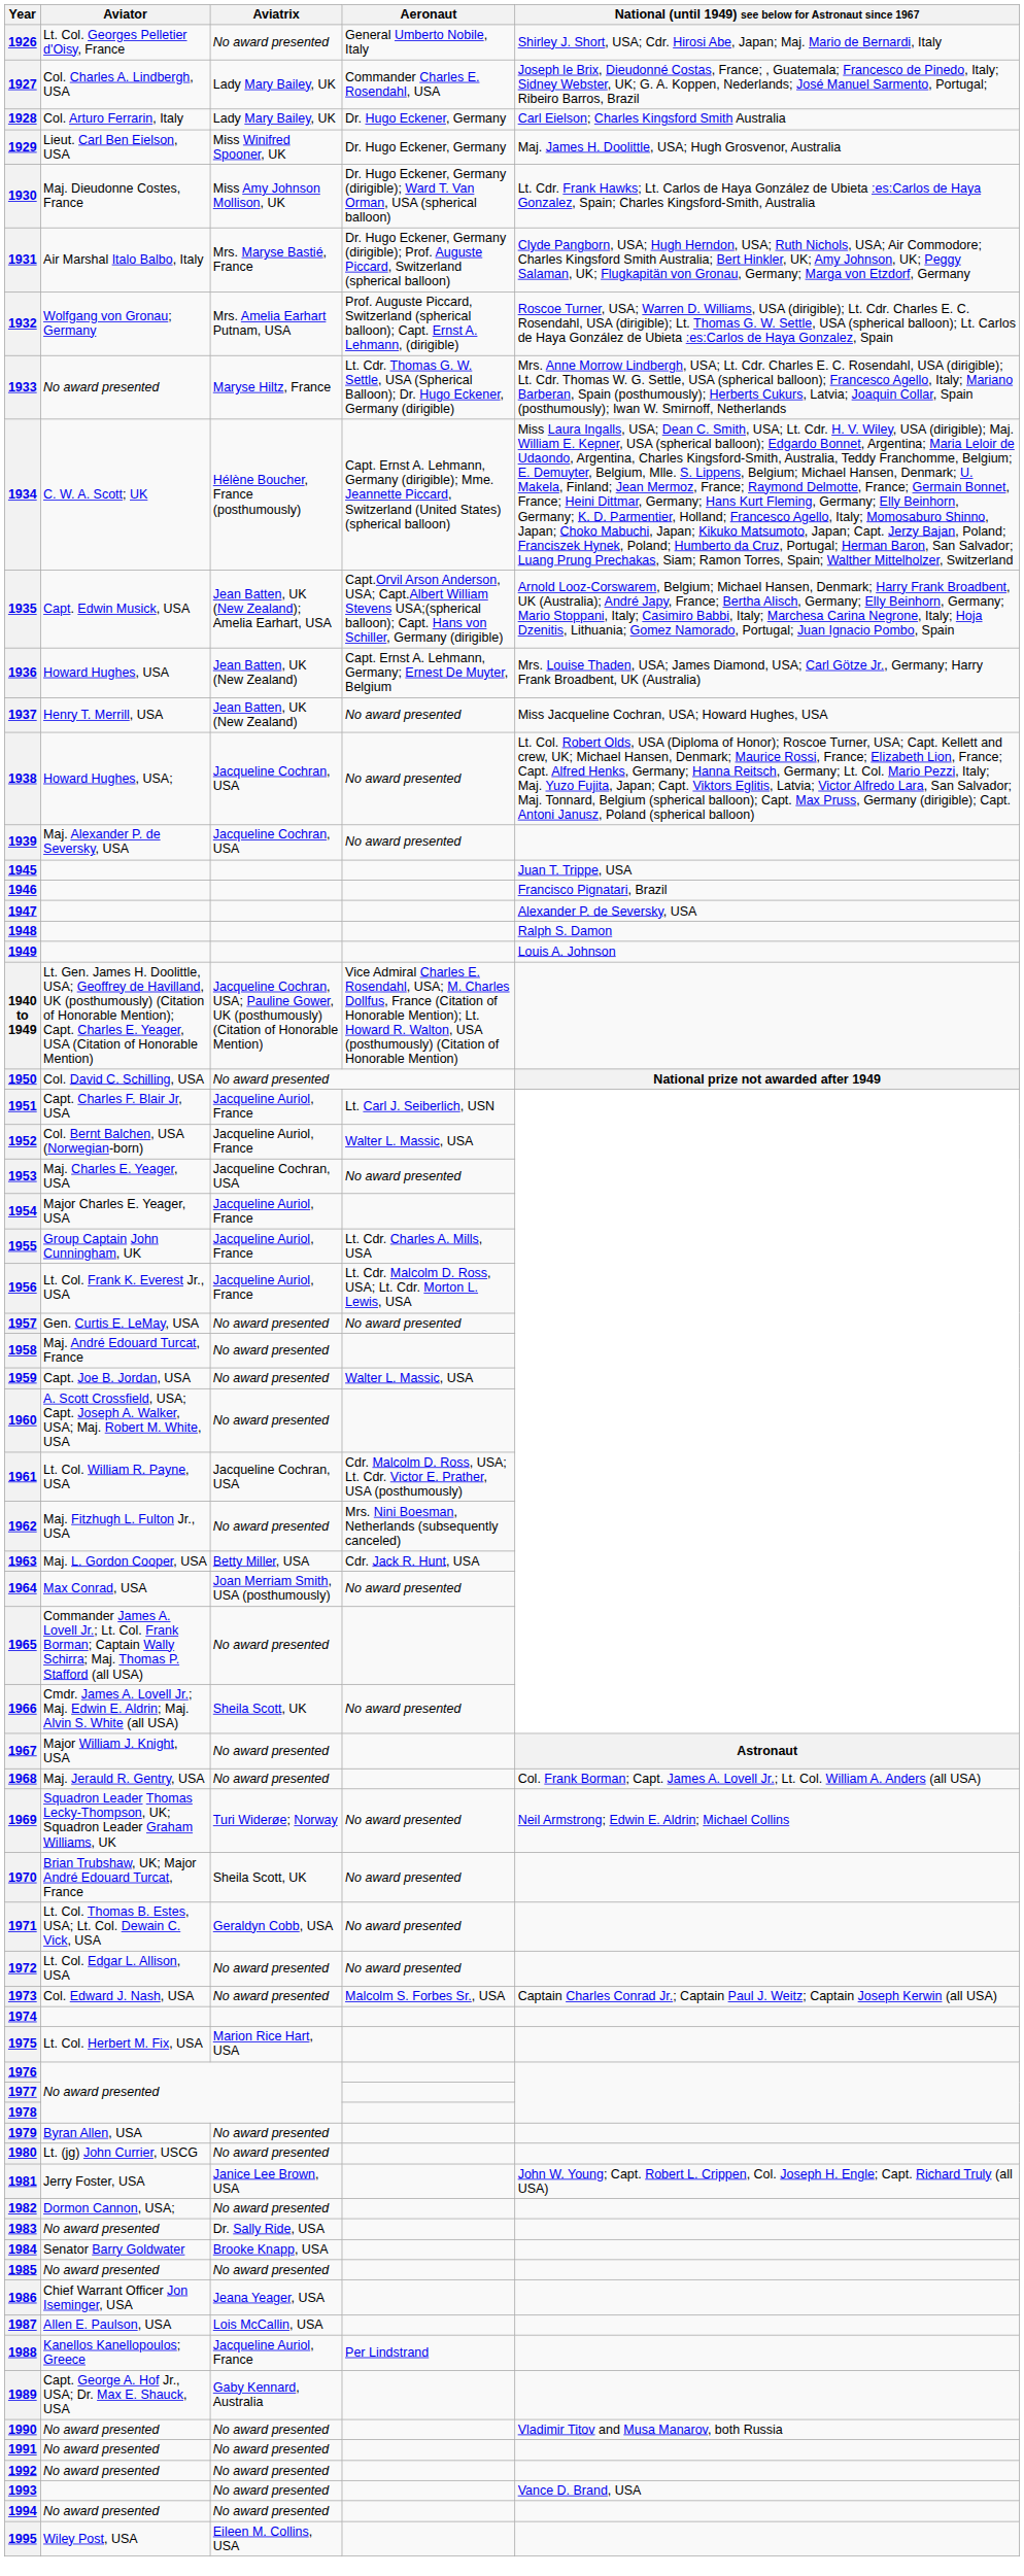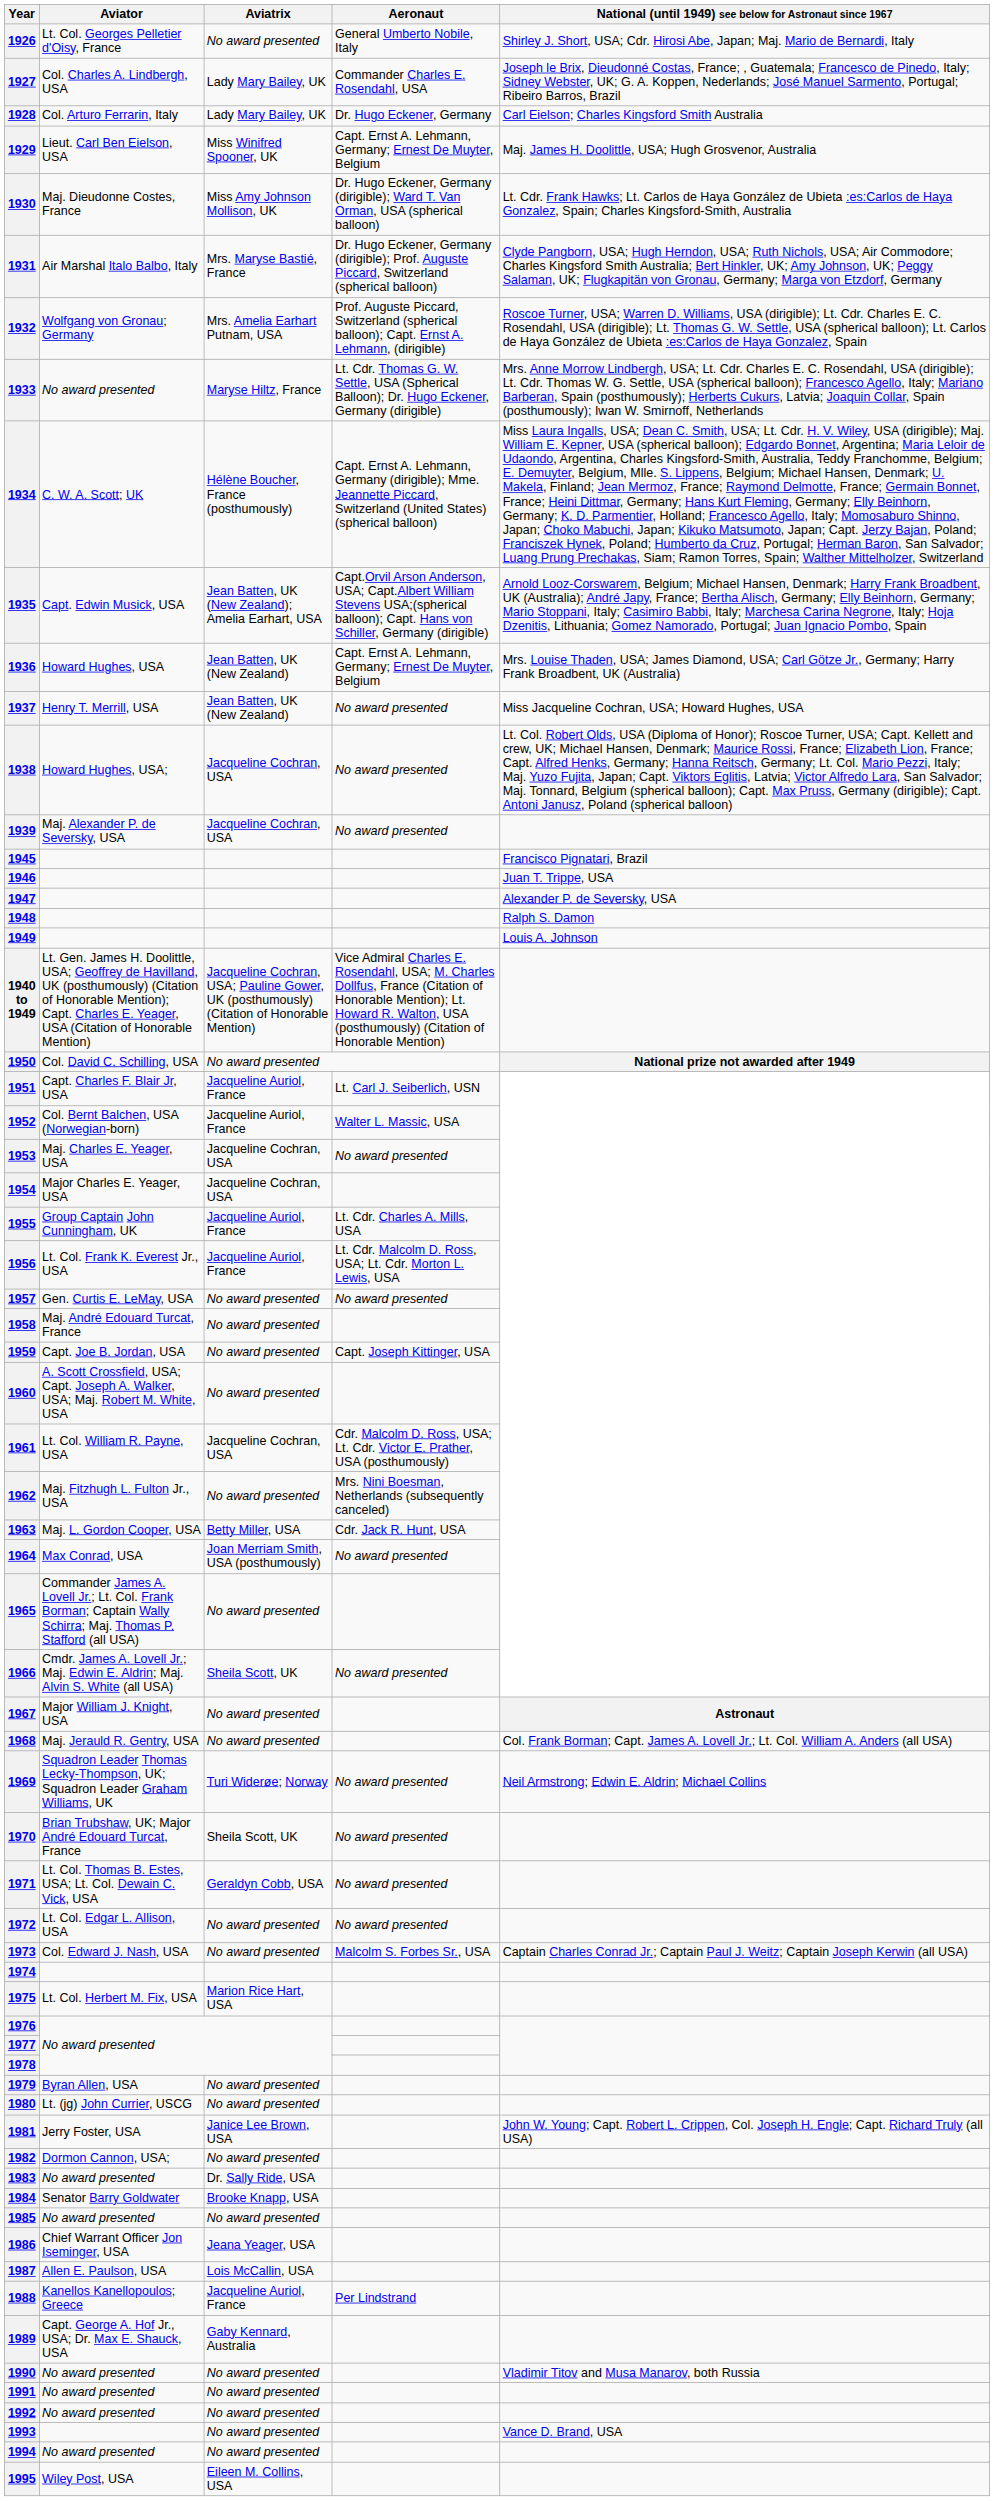1929 | Aeronaut: Dr. Hugo Eckener, Germany -> Capt. Ernst A. Lehmann, Germany; Ernest De Muyter, Belgium
1945 | National (until 1949) see below for Astronaut since 1967: Juan T. Trippe, USA -> Francisco Pignatari, Brazil
1946 | National (until 1949) see below for Astronaut since 1967: Francisco Pignatari, Brazil -> Juan T. Trippe, USA
1954 | Aviatrix: Jacqueline Auriol, France -> Jacqueline Cochran, USA
1959 | Aeronaut: Walter L. Massic, USA -> Capt. Joseph Kittinger, USA
